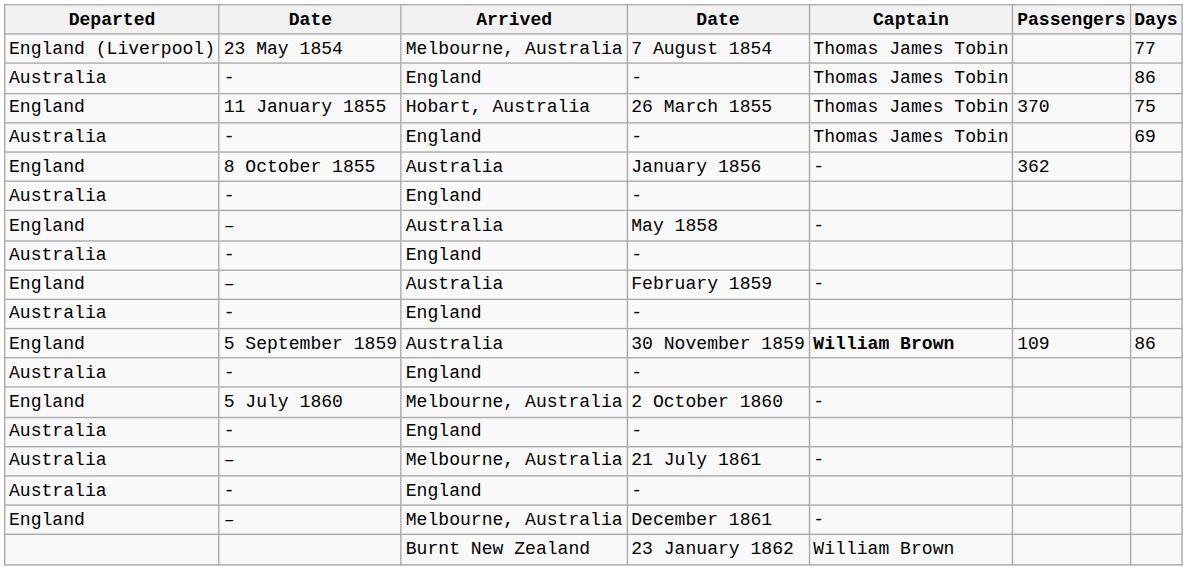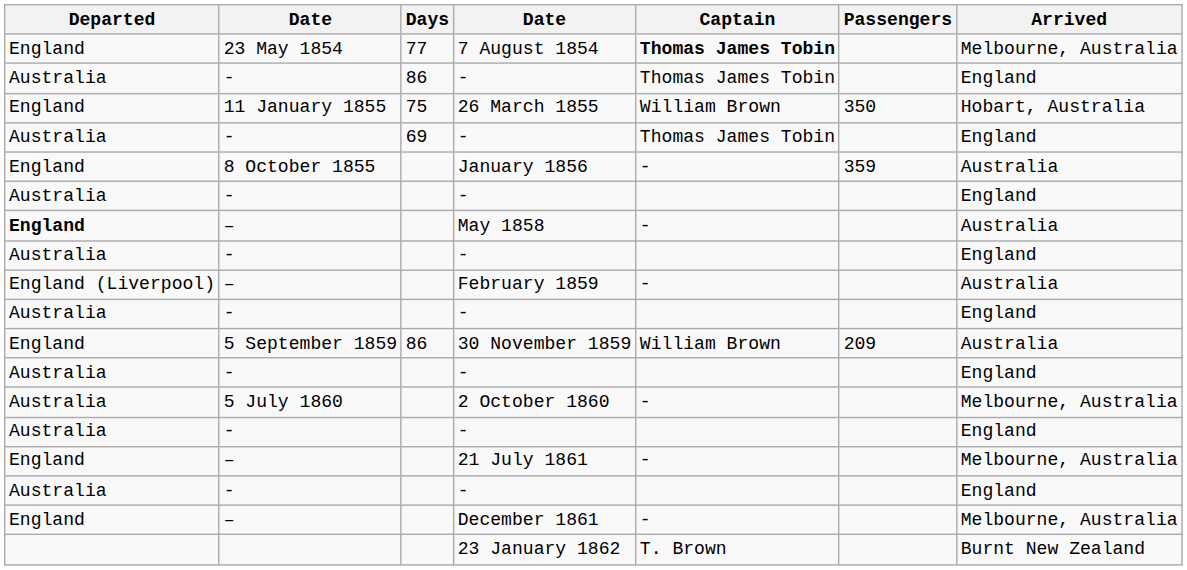columns swapped: Arrived <-> Days
7 August 1854 | Departed: England (Liverpool) -> England
7 August 1854 | Captain: normal -> bold
26 March 1855 | Captain: Thomas James Tobin -> William Brown
26 March 1855 | Passengers: 370 -> 350
January 1856 | Passengers: 362 -> 359
May 1858 | Departed: normal -> bold
February 1859 | Departed: England -> England (Liverpool)
30 November 1859 | Captain: bold -> normal
30 November 1859 | Passengers: 109 -> 209
2 October 1860 | Departed: England -> Australia
21 July 1861 | Departed: Australia -> England
23 January 1862 | Captain: William Brown -> T. Brown
